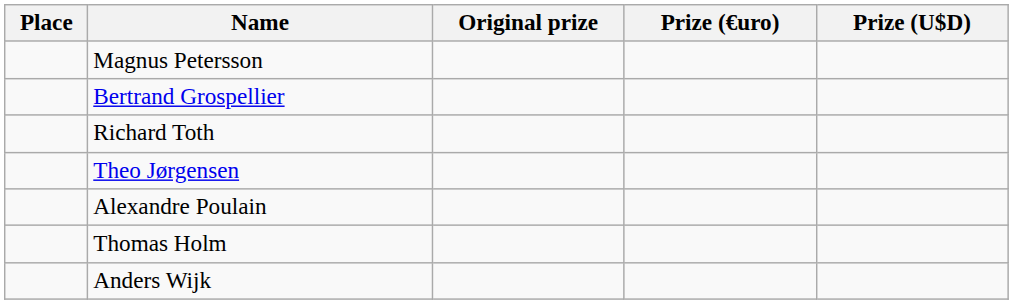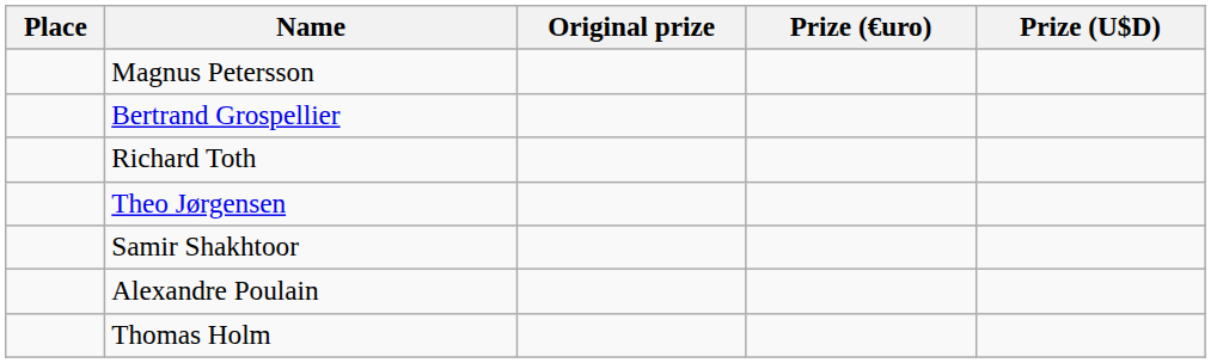+ row: Samir Shakhtoor
- row: Anders Wijk
